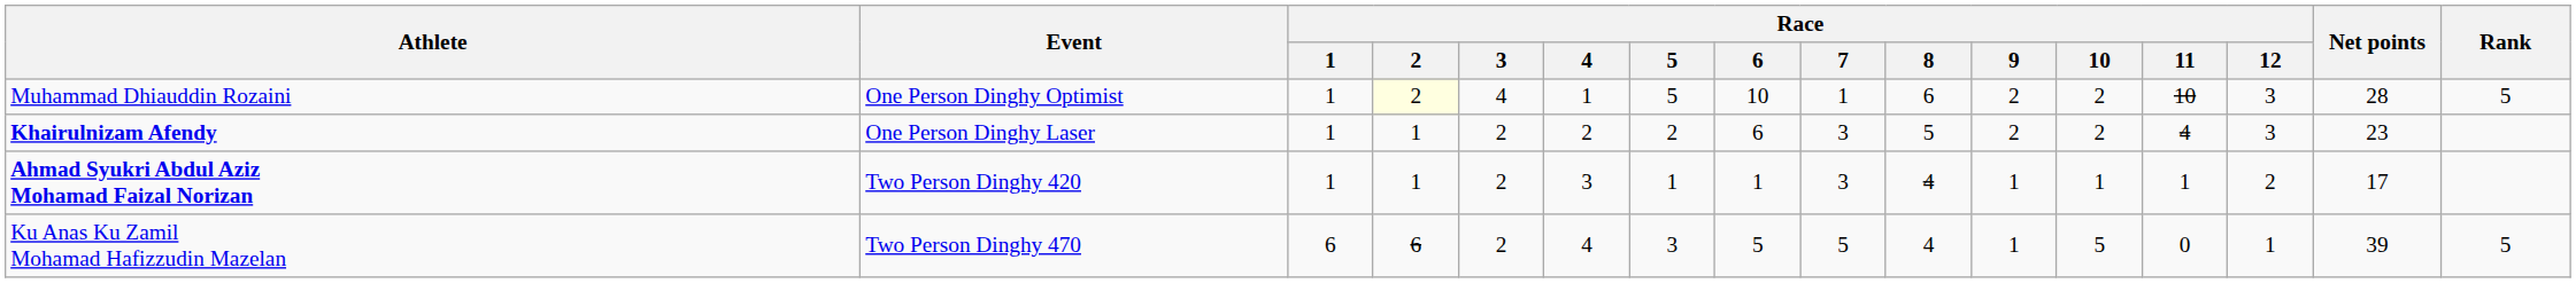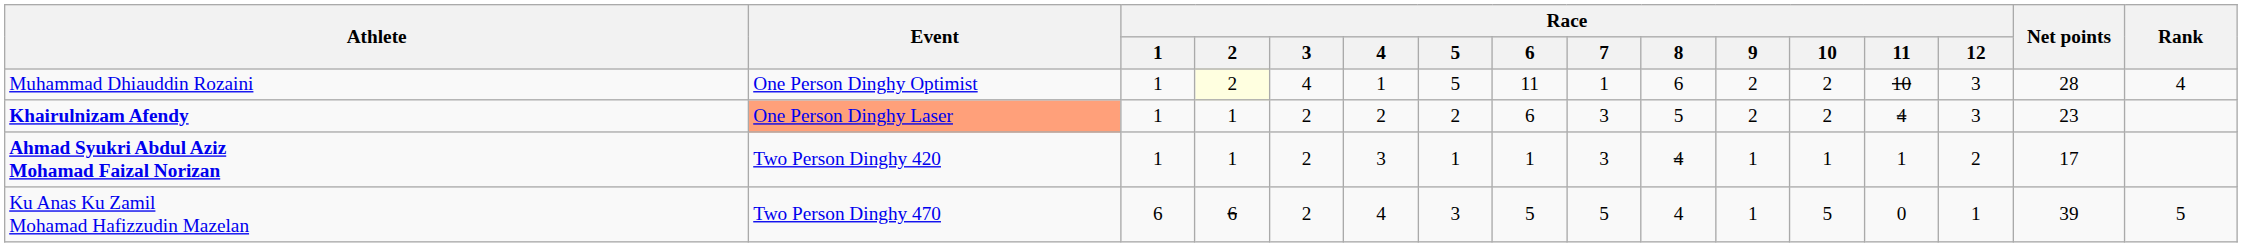Muhammad Dhiauddin Rozaini | Race / 6: 10 -> 11
Muhammad Dhiauddin Rozaini | Rank: 5 -> 4
Khairulnizam Afendy | Event: no background -> lightsalmon background
